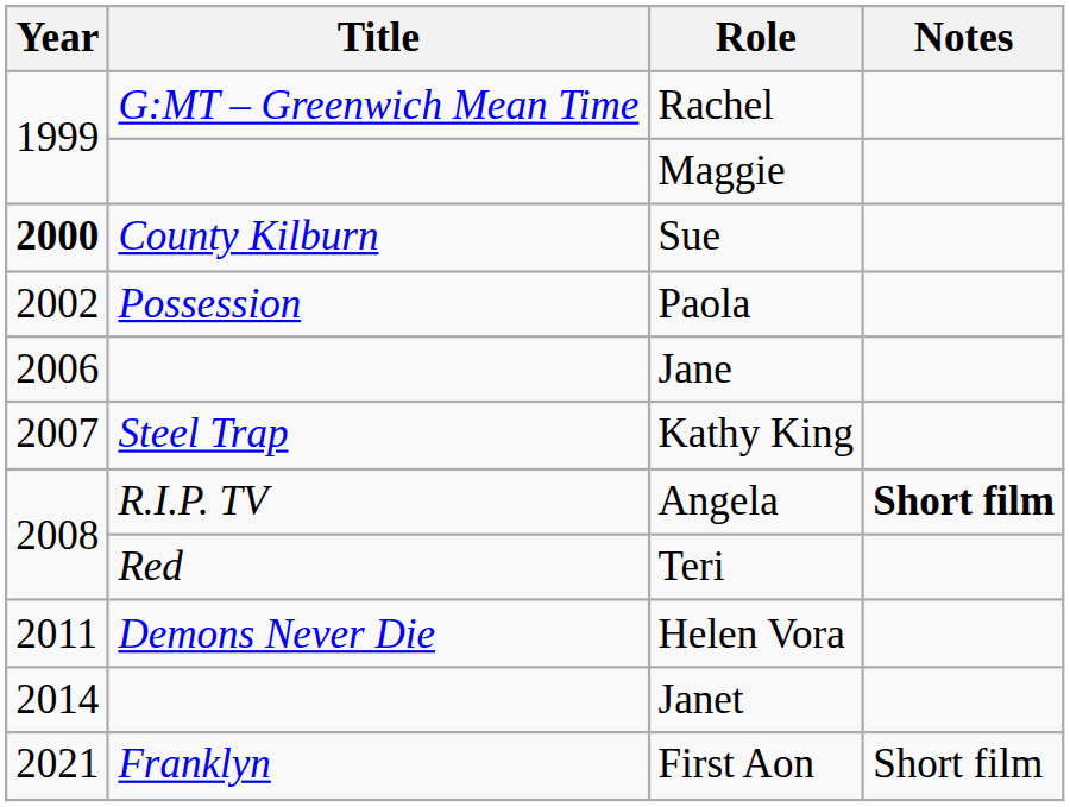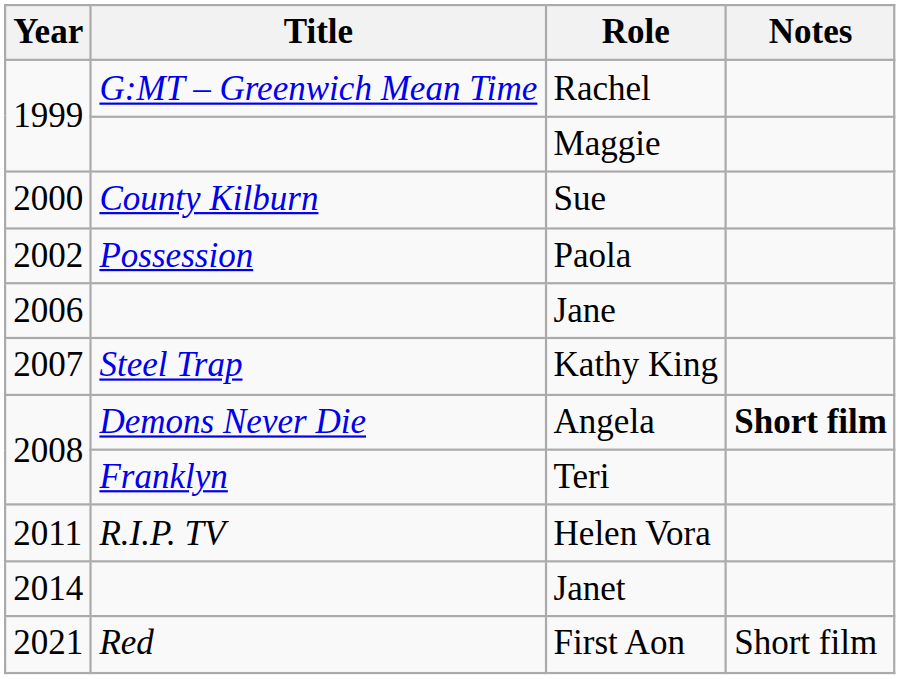Sue | Year: bold -> normal
Angela | Title: R.I.P. TV -> Demons Never Die
Teri | Title: Red -> Franklyn
Helen Vora | Title: Demons Never Die -> R.I.P. TV
First Aon | Title: Franklyn -> Red
